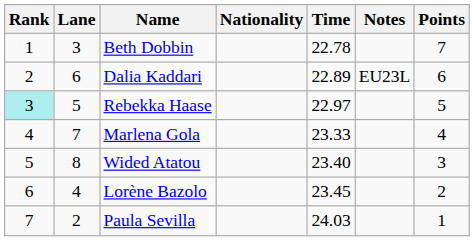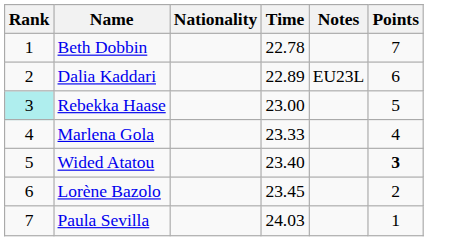- column: Lane | 3 | 6 | 5 | 7 | 8 | 4 | 2
Rebekka Haase | Time: 22.97 -> 23.00
Wided Atatou | Points: normal -> bold
